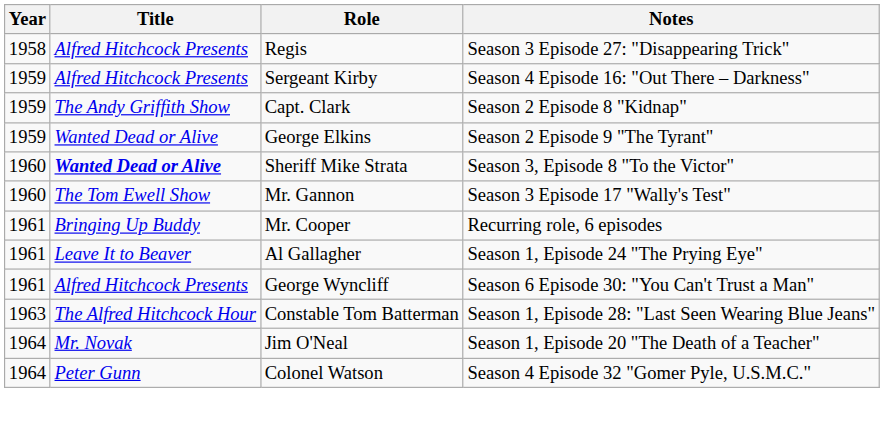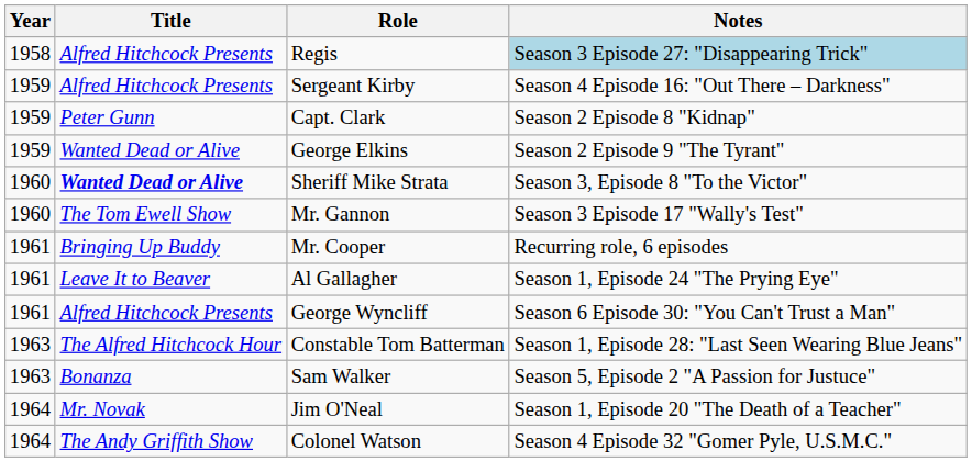Regis | Notes: no background -> lightblue background
Capt. Clark | Title: The Andy Griffith Show -> Peter Gunn
+ row: 1963 | Bonanza | Sam Walker | Season 5, Episode 2 "A Passion for Justuce"
Colonel Watson | Title: Peter Gunn -> The Andy Griffith Show
